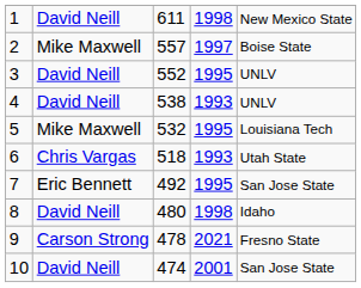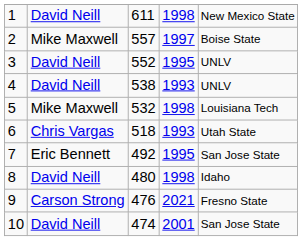5 | column 4: 1995 -> 1998
9 | column 3: 478 -> 476
